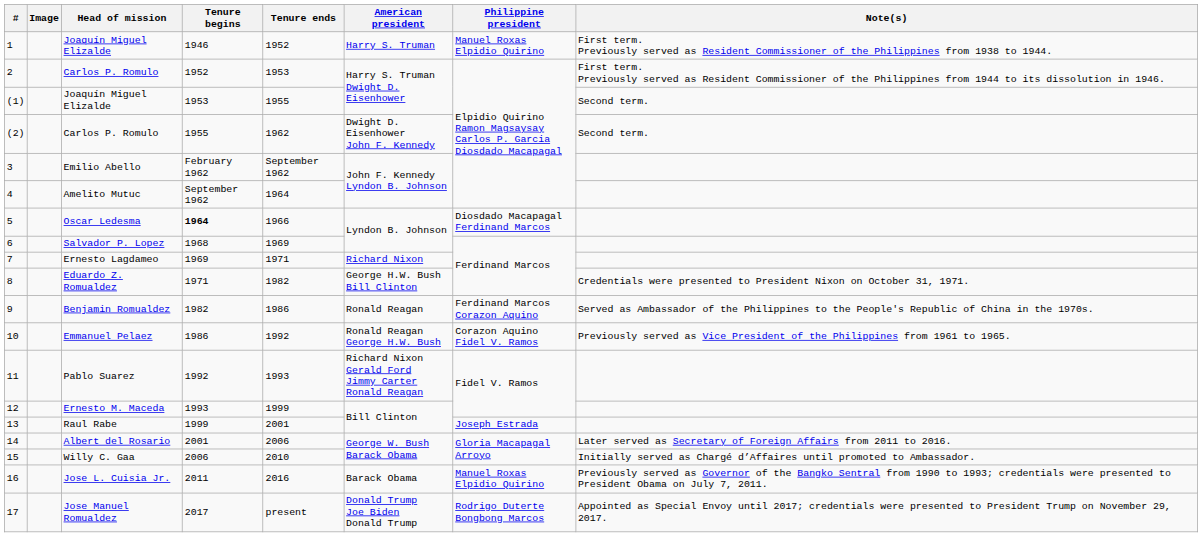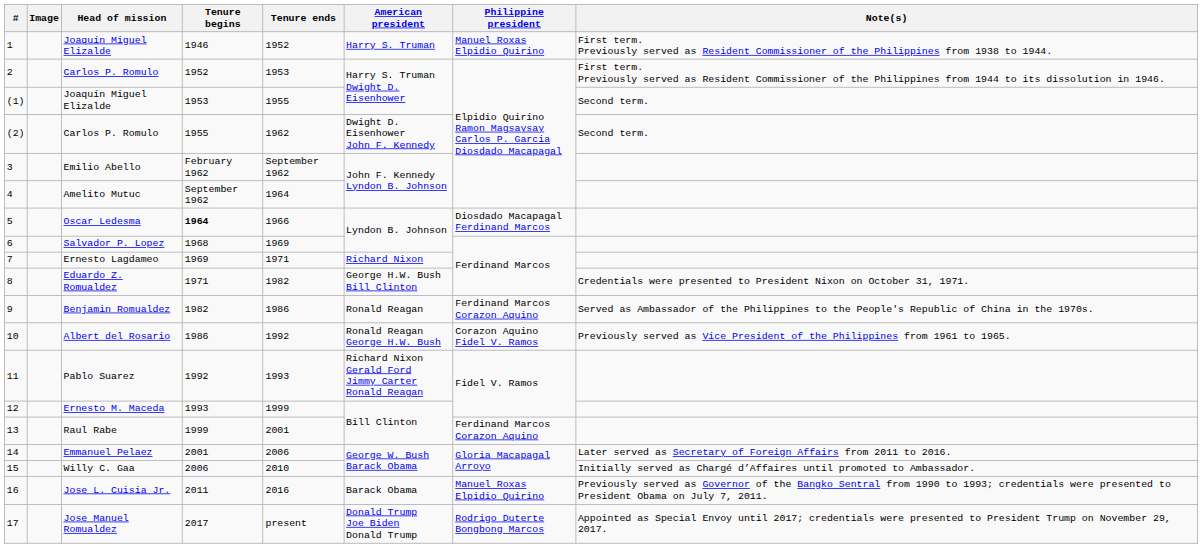10 | Head of mission: Emmanuel Pelaez -> Albert del Rosario
13 | Philippine president: Joseph Estrada -> Ferdinand Marcos Corazon Aquino
14 | Head of mission: Albert del Rosario -> Emmanuel Pelaez
